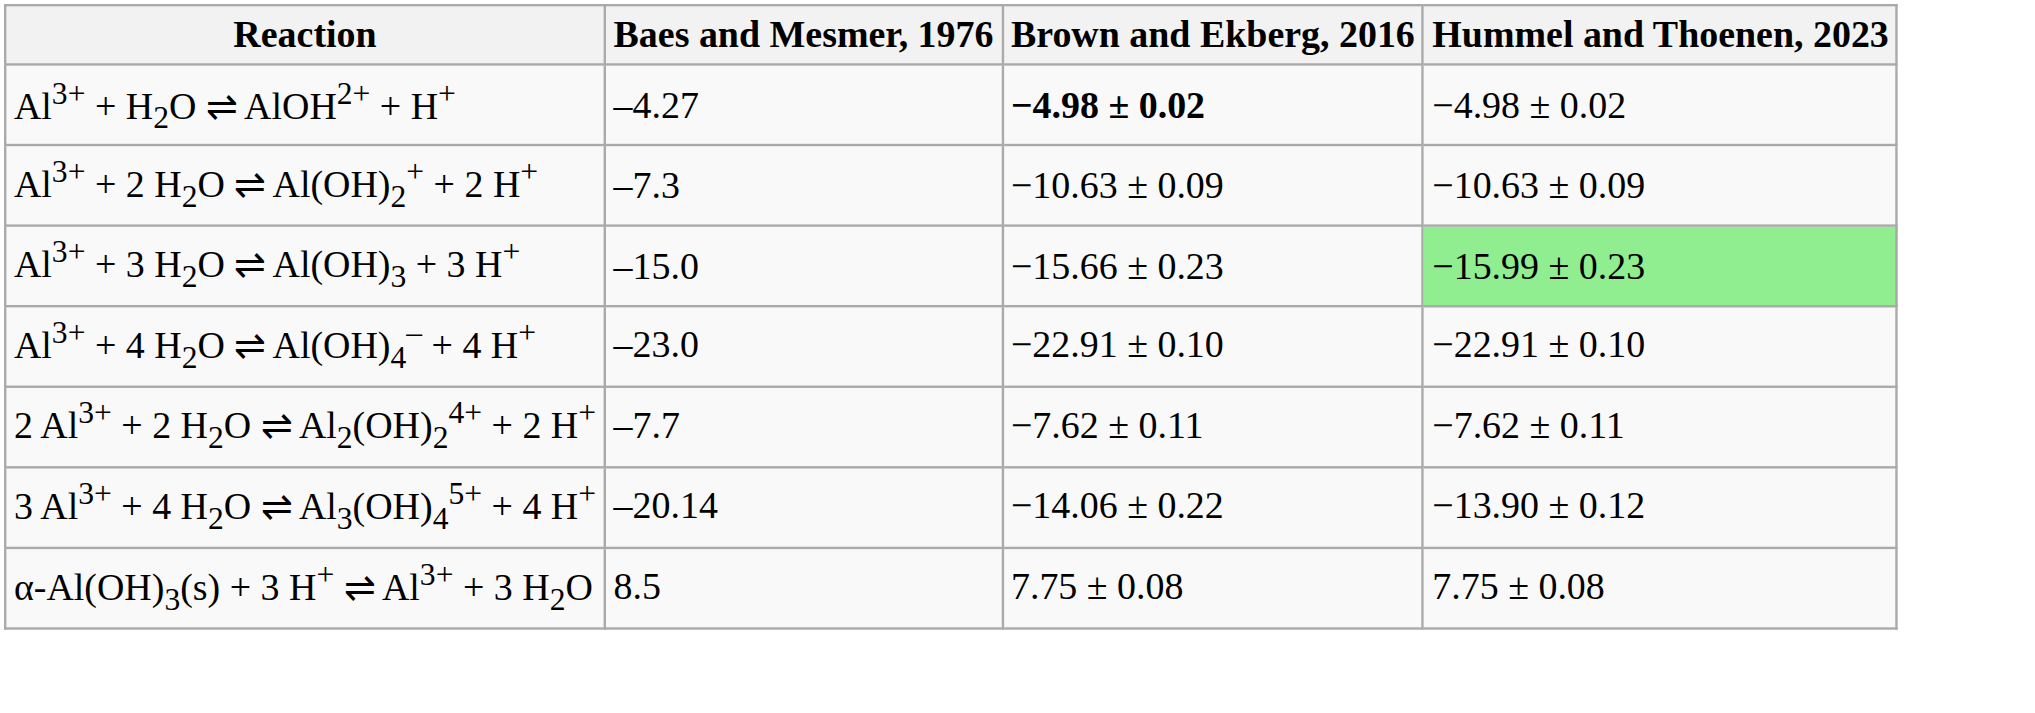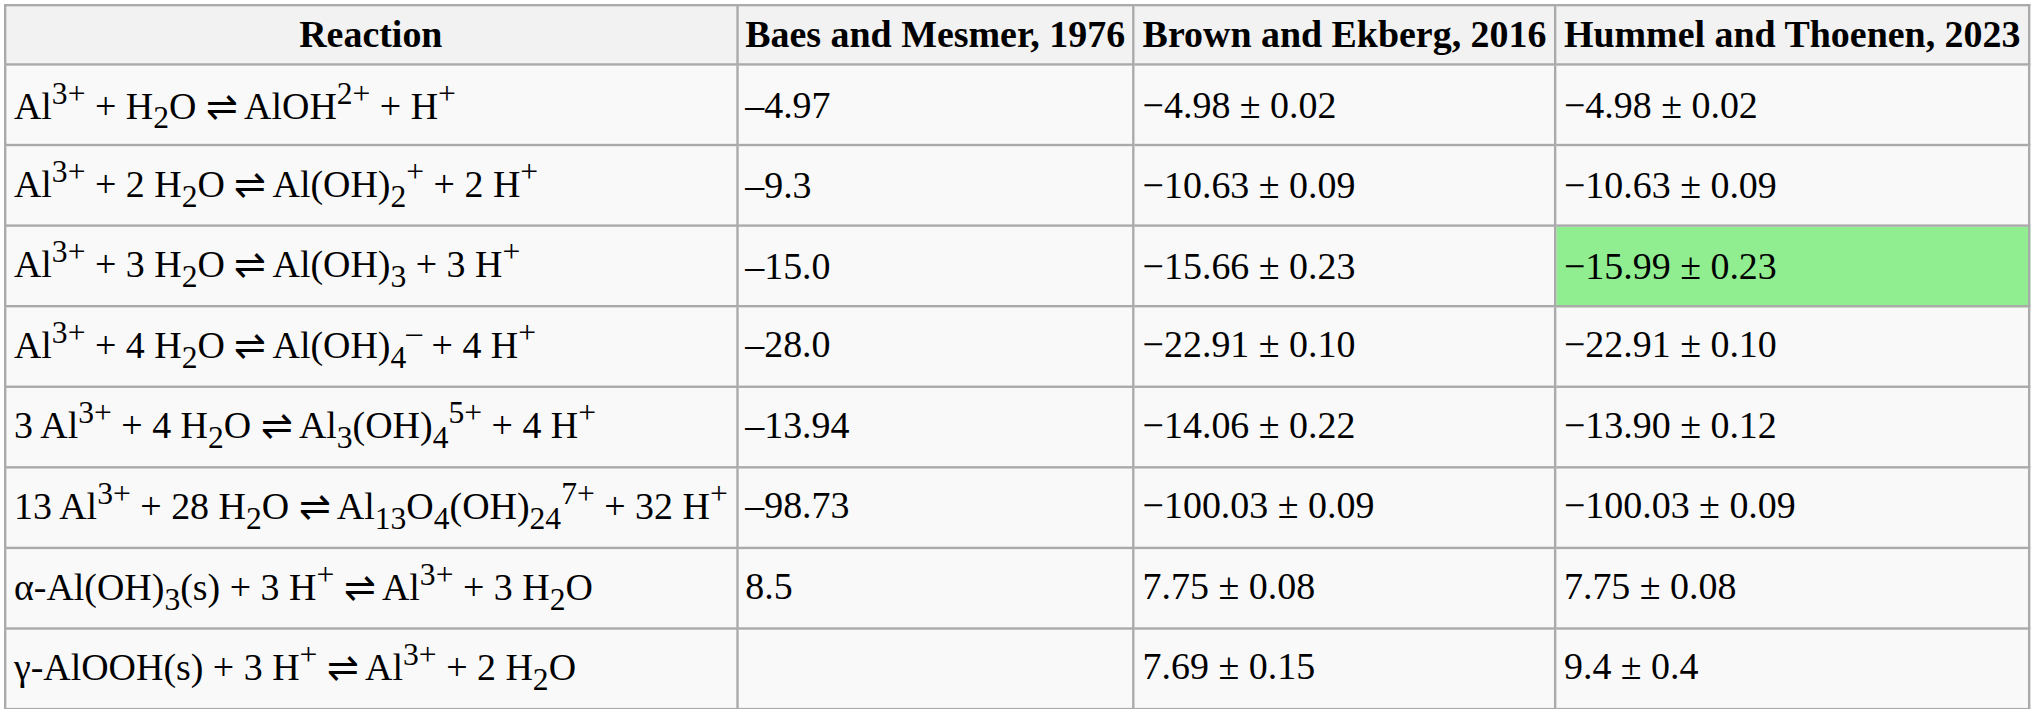Al3+ + H2O ⇌ AlOH2+ + H+ | Baes and Mesmer, 1976: –4.27 -> –4.97
Al3+ + H2O ⇌ AlOH2+ + H+ | Brown and Ekberg, 2016: bold -> normal
Al3+ + 2 H2O ⇌ Al(OH)2+ + 2 H+ | Baes and Mesmer, 1976: –7.3 -> –9.3
Al3+ + 4 H2O ⇌ Al(OH)4– + 4 H+ | Baes and Mesmer, 1976: –23.0 -> –28.0
- row: 2 Al3+ + 2 H2O ⇌ Al2(OH)24+ + 2 H+ | –7.7 | −7.62 ± 0.11 | −7.62 ± 0.11
3 Al3+ + 4 H2O ⇌ Al3(OH)45+ + 4 H+ | Baes and Mesmer, 1976: –20.14 -> –13.94
+ row: 13 Al3+ + 28 H2O ⇌ Al13O4(OH)247+ + 32 H+ | –98.73 | −100.03 ± 0.09 | −100.03 ± 0.09
+ row: γ-AlOOH(s) + 3 H+ ⇌ Al3+ + 2 H2O | 7.69 ± 0.15 | 9.4 ± 0.4
